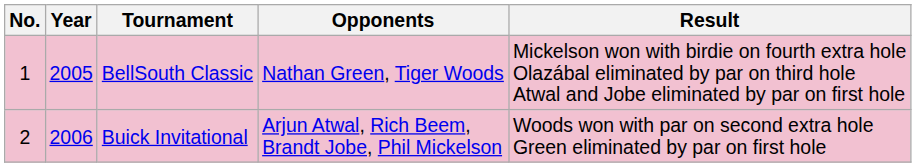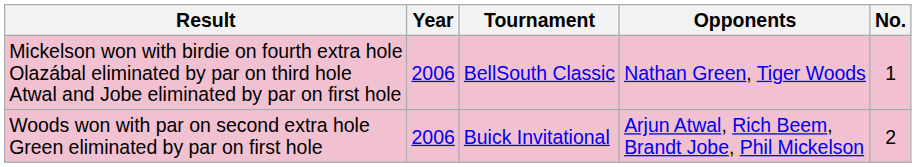columns swapped: No. <-> Result
BellSouth Classic | Year: 2005 -> 2006
